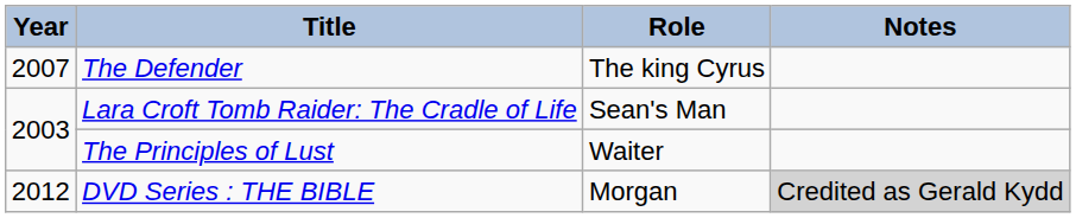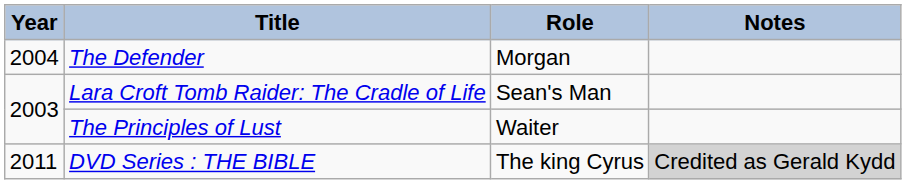The Defender | Year: 2007 -> 2004
The Defender | Role: The king Cyrus -> Morgan
DVD Series : THE BIBLE | Year: 2012 -> 2011
DVD Series : THE BIBLE | Role: Morgan -> The king Cyrus
